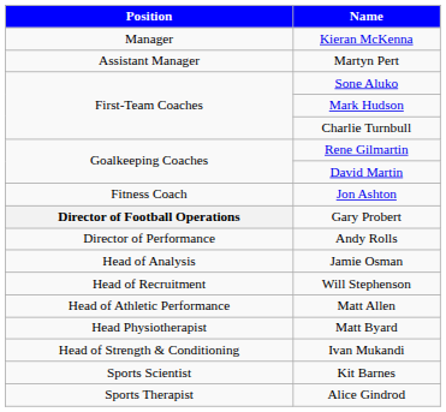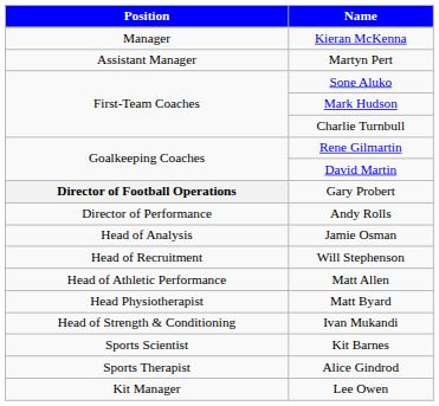- row: Fitness Coach | Jon Ashton
+ row: Kit Manager | Lee Owen
